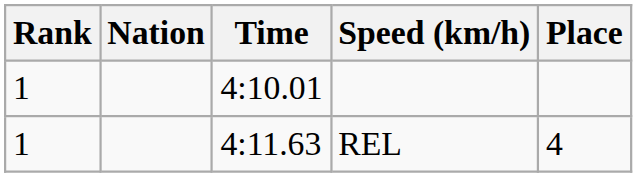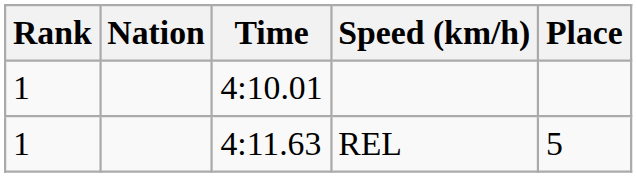REL | Place: 4 -> 5
